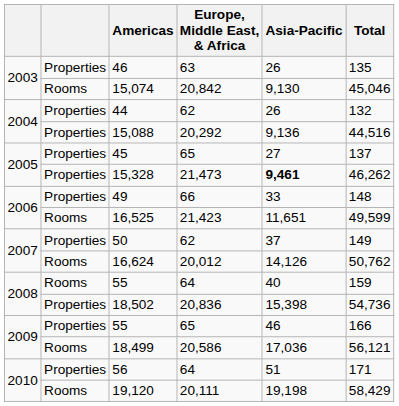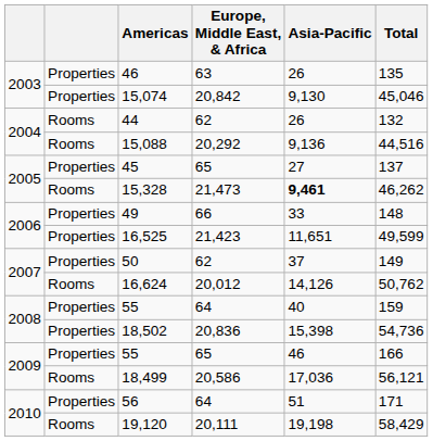15,074 | column 2: Rooms -> Properties
44 | column 2: Properties -> Rooms
15,088 | column 2: Properties -> Rooms
15,328 | column 2: Properties -> Rooms
16,525 | column 2: Rooms -> Properties
55 / 64 | column 2: Rooms -> Properties
